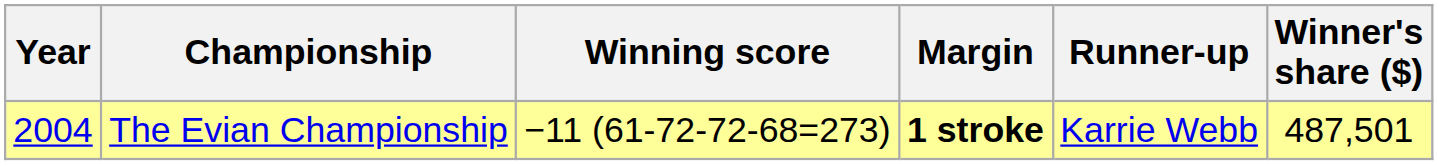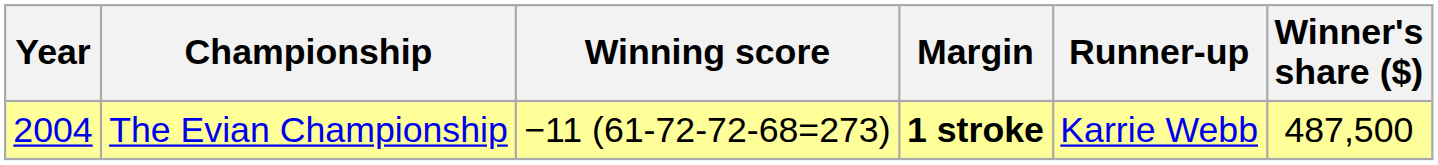The Evian Championship | Winner's share ($): 487,501 -> 487,500
